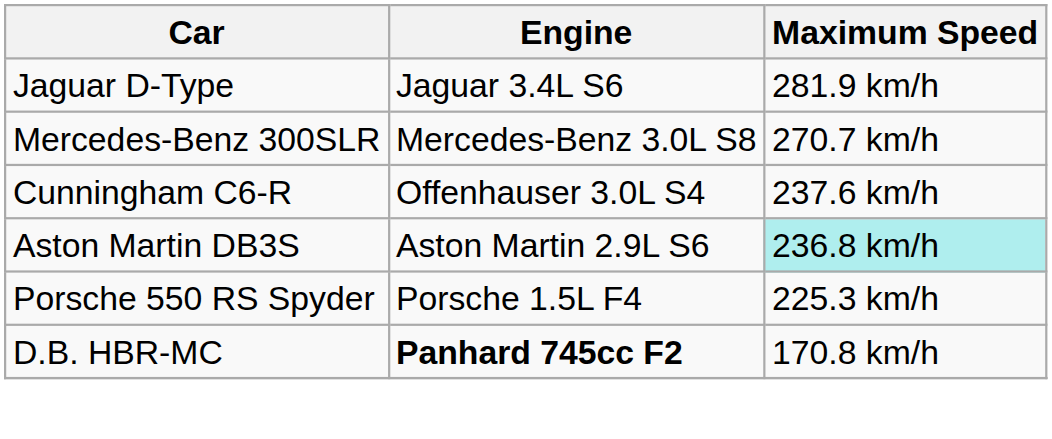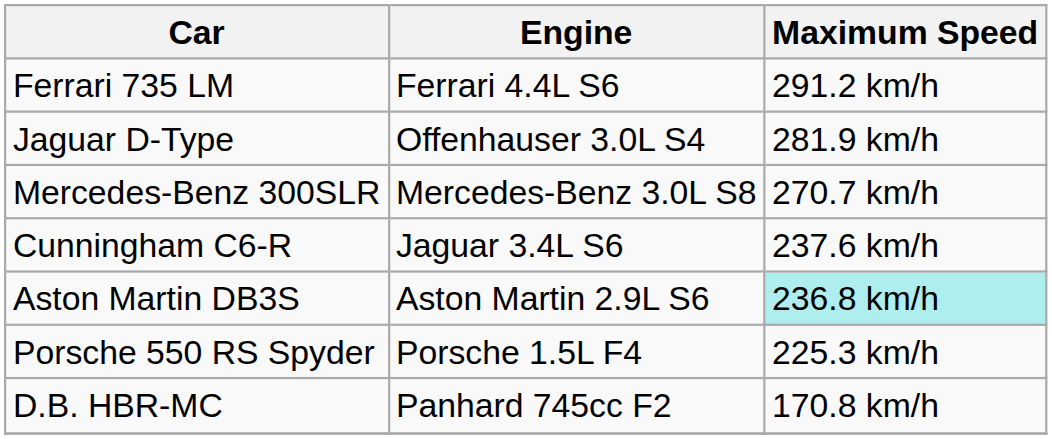+ row: Ferrari 735 LM | Ferrari 4.4L S6 | 291.2 km/h
Jaguar D-Type | Engine: Jaguar 3.4L S6 -> Offenhauser 3.0L S4
Cunningham C6-R | Engine: Offenhauser 3.0L S4 -> Jaguar 3.4L S6
D.B. HBR-MC | Engine: bold -> normal
